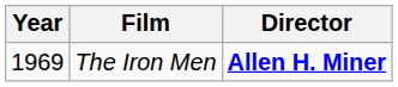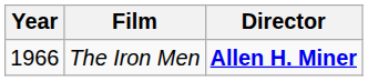The Iron Men | Year: 1969 -> 1966
